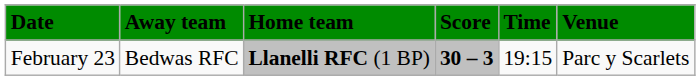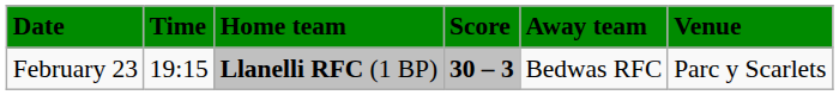columns swapped: Time <-> Away team
